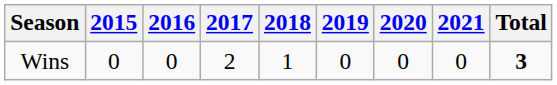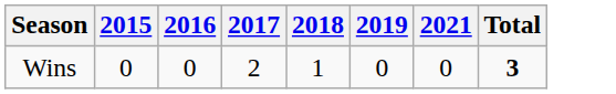- column: 2020 | 0
